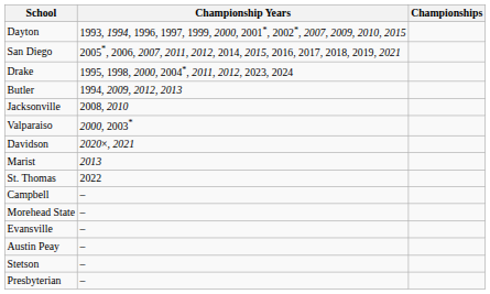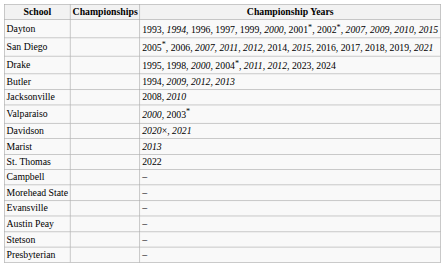columns swapped: Championships <-> Championship Years
